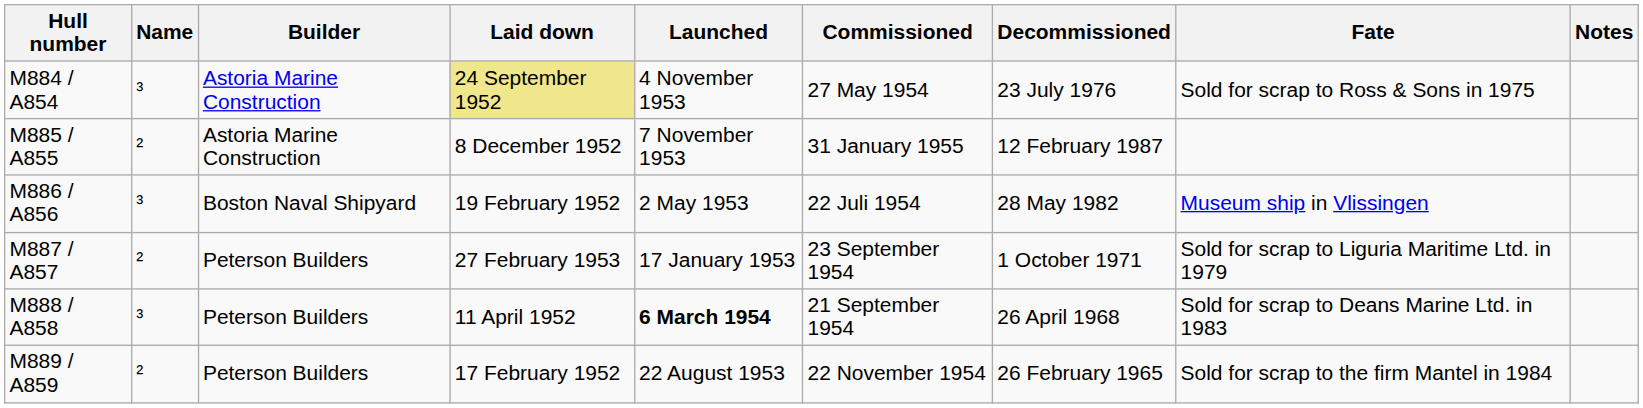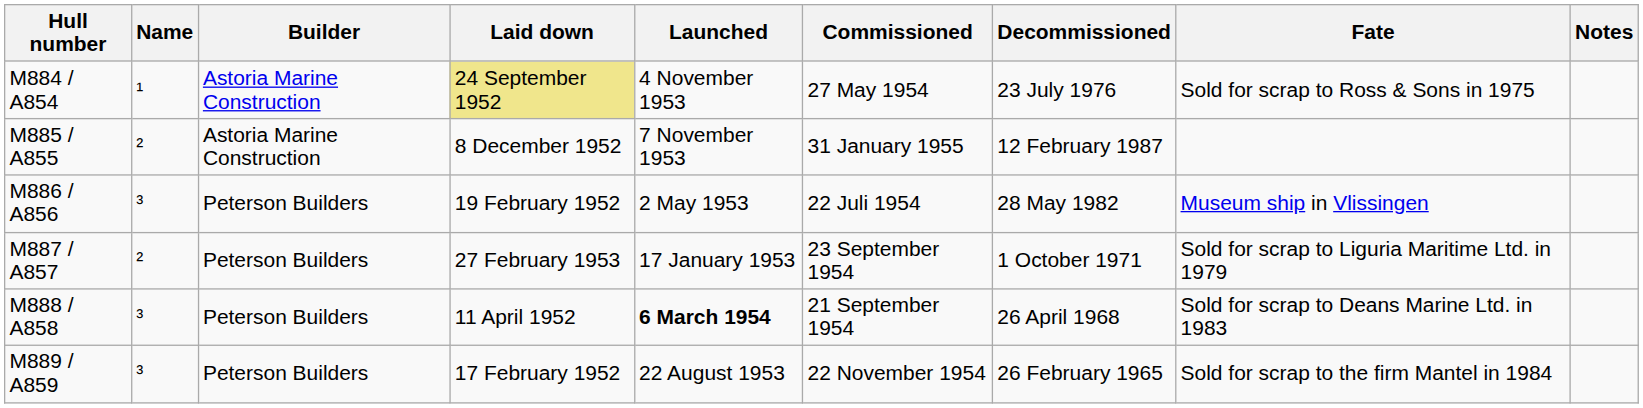M884 / A854 | Name: ³ -> ¹
M886 / A856 | Builder: Boston Naval Shipyard -> Peterson Builders
M889 / A859 | Name: ² -> ³
